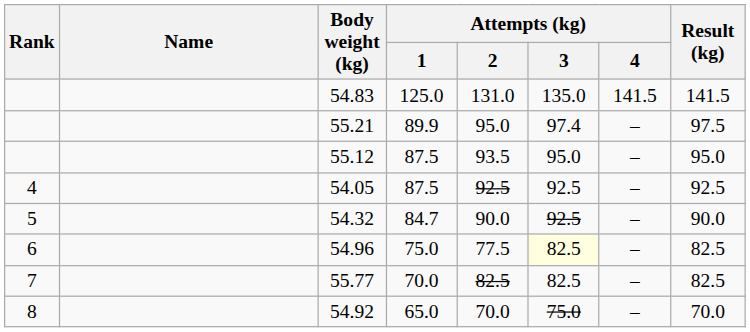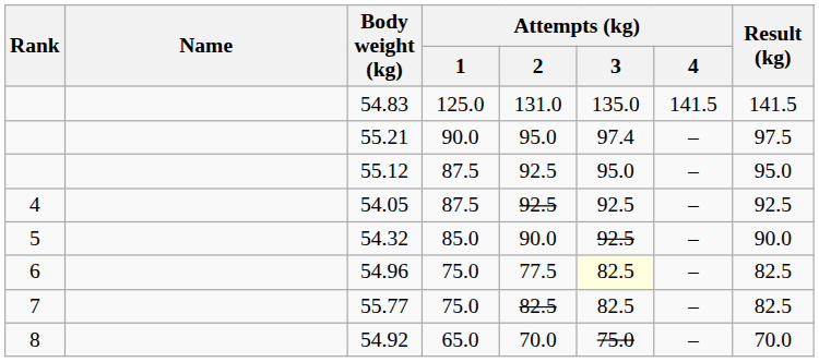55.21 | Attempts (kg) / 1: 89.9 -> 90.0
55.12 | Attempts (kg) / 2: 93.5 -> 92.5
54.32 | Attempts (kg) / 1: 84.7 -> 85.0
55.77 | Attempts (kg) / 1: 70.0 -> 75.0
